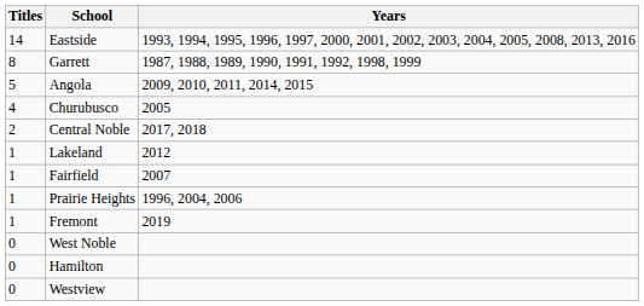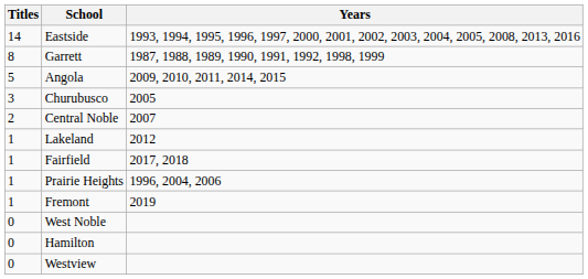Churubusco | Titles: 4 -> 3
Central Noble | Years: 2017, 2018 -> 2007
Fairfield | Years: 2007 -> 2017, 2018
